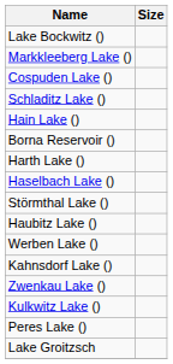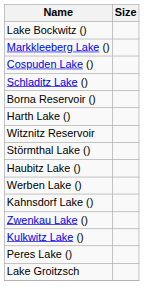- row: Hain Lake ()
+ row: Witznitz Reservoir
- row: Haselbach Lake ()
